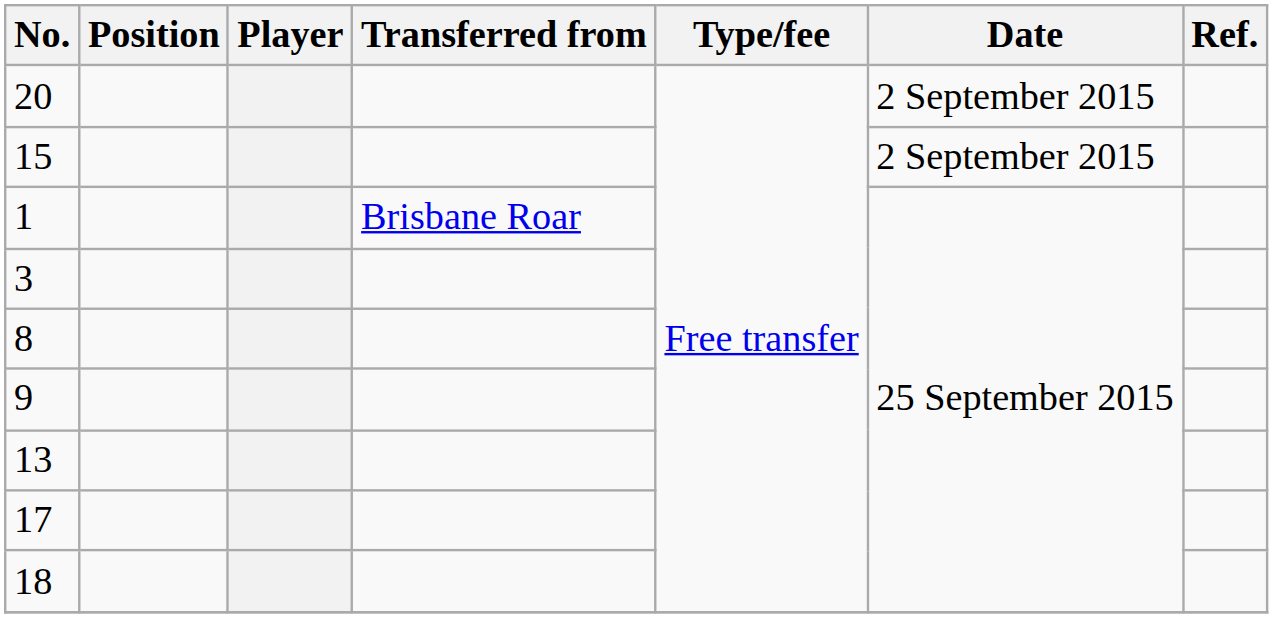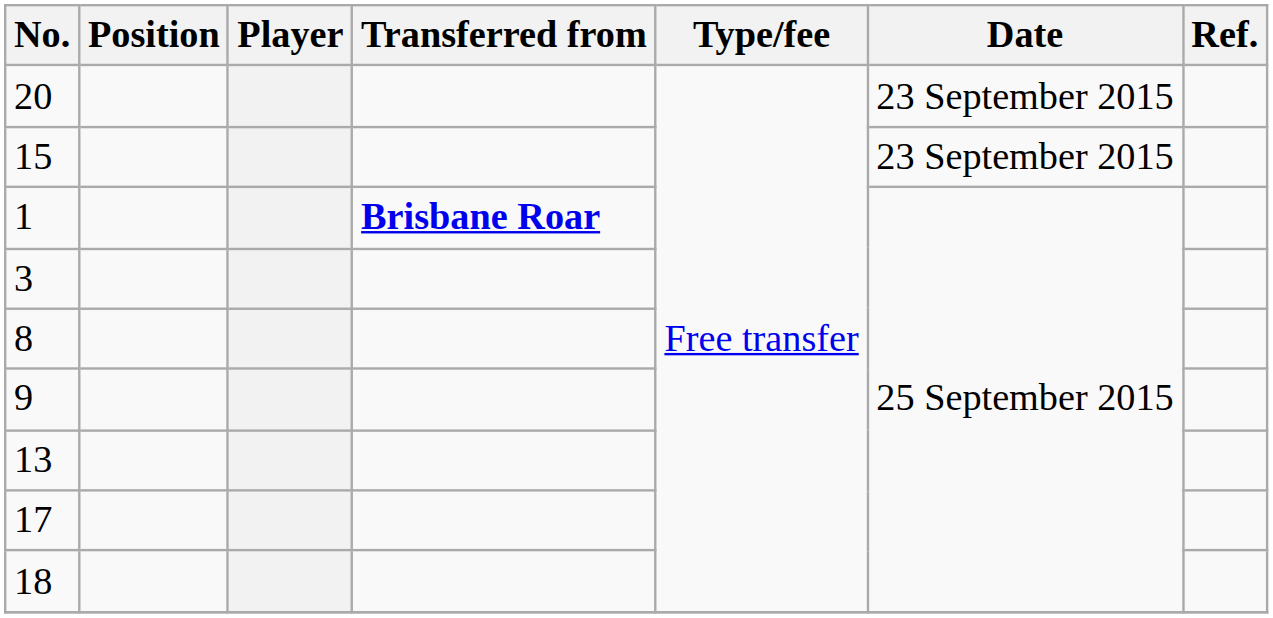20 | Date: 2 September 2015 -> 23 September 2015
15 | Date: 2 September 2015 -> 23 September 2015
1 | Transferred from: normal -> bold
